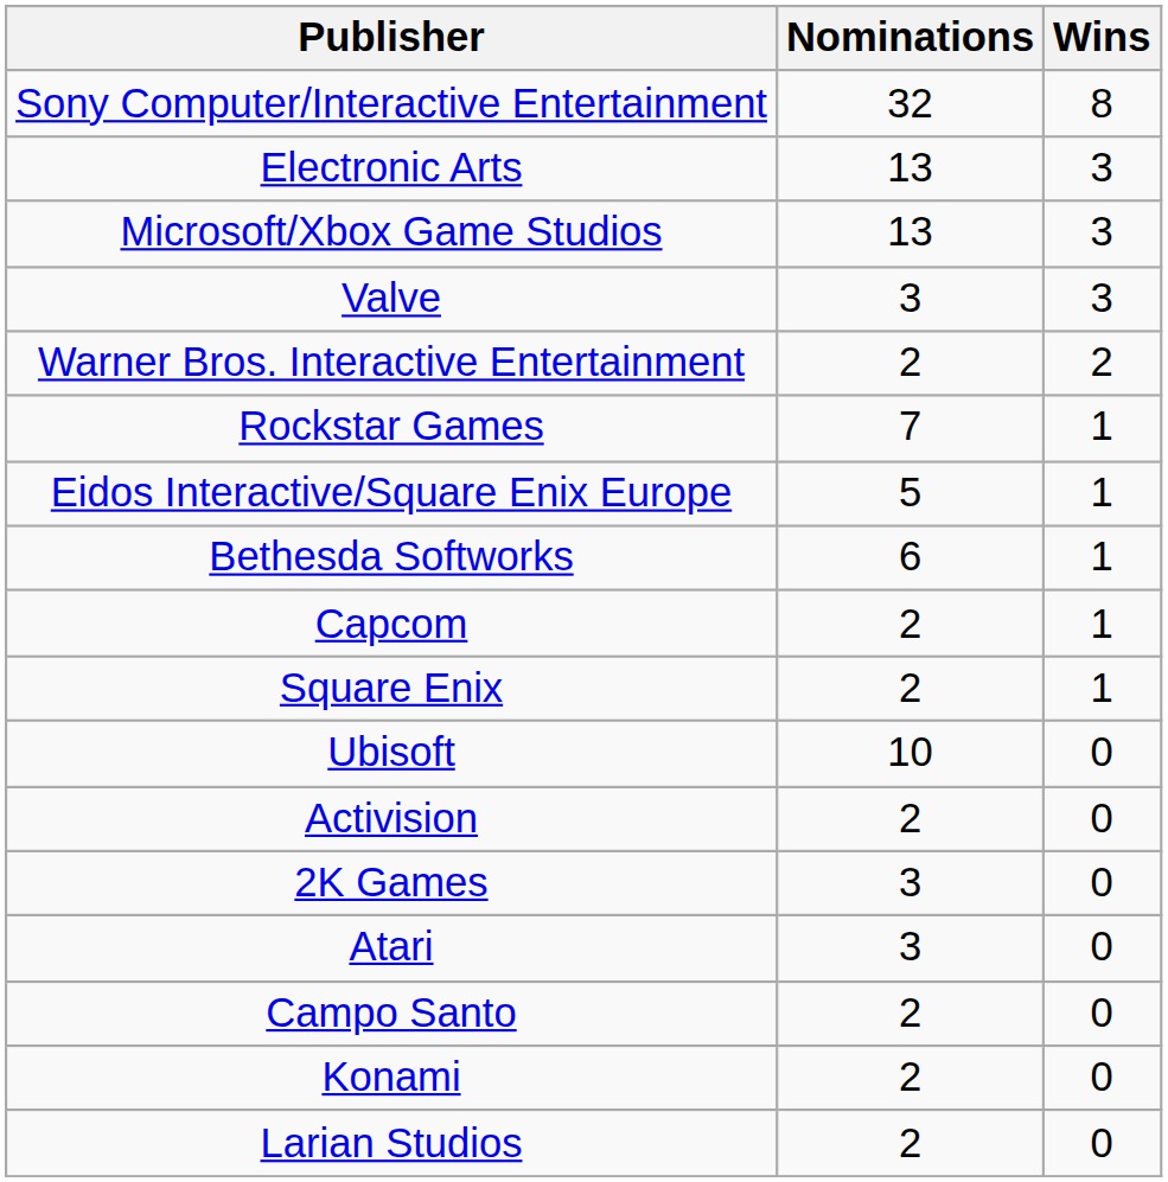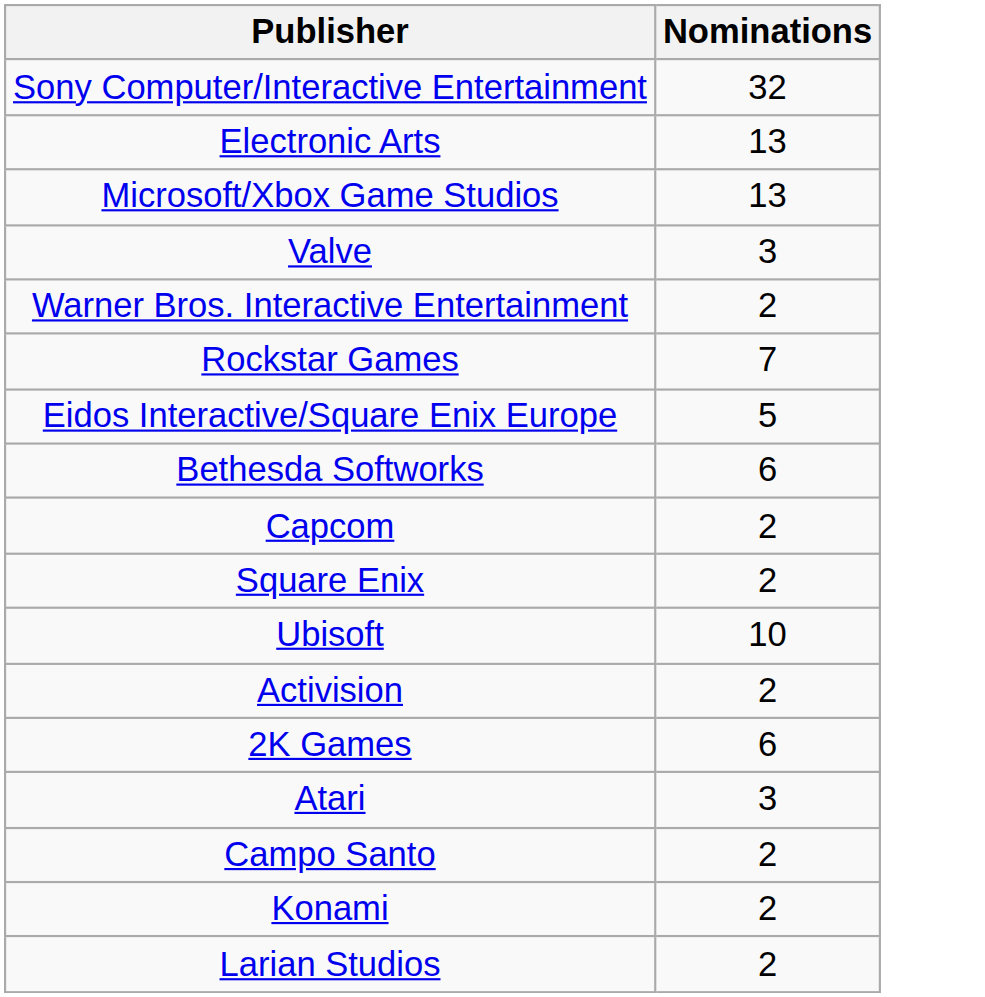- column: Wins | 8 | 3 | 3 | 3 | 2 | 1 | 1 | 1 | 1 | 1 | 0 | 0 | 0 | 0 | 0 | 0 | 0
2K Games | Nominations: 3 -> 6
